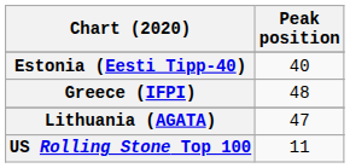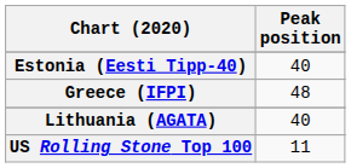Lithuania (AGATA) | Peak position: 47 -> 40
